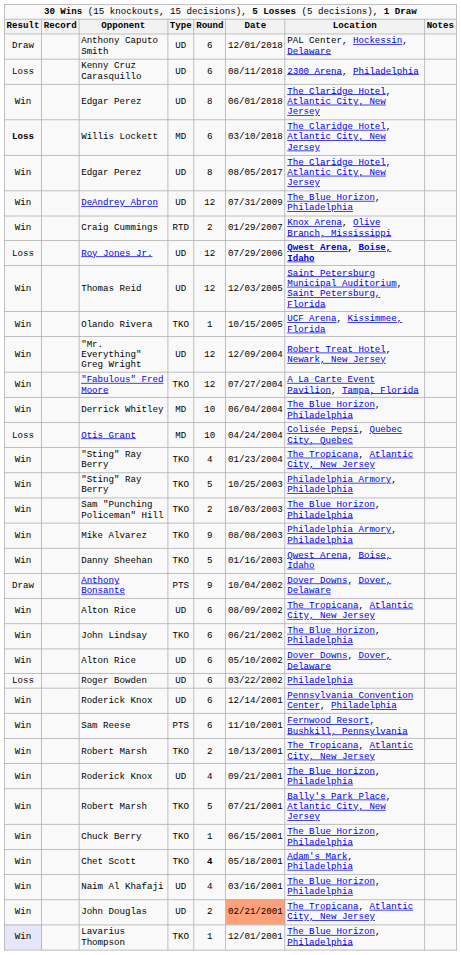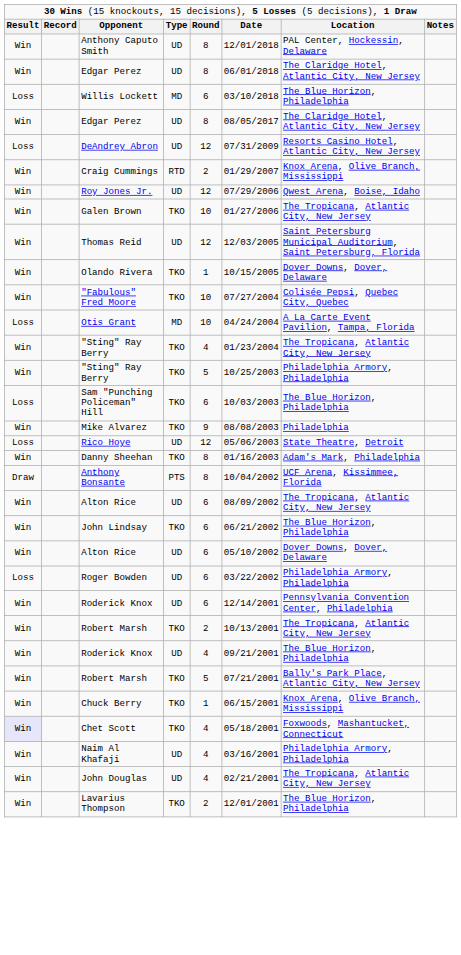Anthony Caputo Smith | column 1: Draw -> Win
Anthony Caputo Smith | column 5: 6 -> 8
- row: Loss | Kenny Cruz Carasquillo | UD | 6 | 08/11/2018 | 2300 Arena, Philadelphia
Willis Lockett | column 1: bold -> normal
Willis Lockett | column 7: The Claridge Hotel, Atlantic City, New Jersey -> The Blue Horizon, Philadelphia
DeAndrey Abron | column 1: Win -> Loss
DeAndrey Abron | column 7: The Blue Horizon, Philadelphia -> Resorts Casino Hotel, Atlantic City, New Jersey
Roy Jones Jr. | column 1: Loss -> Win
Roy Jones Jr. | column 7: bold -> normal
+ row: Win | Galen Brown | TKO | 10 | 01/27/2006 | The Tropicana, Atlantic City, New Jersey
Olando Rivera | column 7: UCF Arena, Kissimmee, Florida -> Dover Downs, Dover, Delaware
- row: Win | "Mr. Everything" Greg Wright | UD | 12 | 12/09/2004 | Robert Treat Hotel, Newark, New Jersey
"Fabulous" Fred Moore | column 5: 12 -> 10
"Fabulous" Fred Moore | column 7: A La Carte Event Pavilion, Tampa, Florida -> Colisée Pepsi, Quebec City, Quebec
- row: Win | Derrick Whitley | MD | 10 | 06/04/2004 | The Blue Horizon, Philadelphia
Otis Grant | column 7: Colisée Pepsi, Quebec City, Quebec -> A La Carte Event Pavilion, Tampa, Florida
Sam "Punching Policeman" Hill | column 1: Win -> Loss
Sam "Punching Policeman" Hill | column 5: 2 -> 6
Mike Alvarez | column 7: Philadelphia Armory, Philadelphia -> Philadelphia
+ row: Loss | Rico Hoye | UD | 12 | 05/06/2003 | State Theatre, Detroit
Danny Sheehan | column 5: 5 -> 8
Danny Sheehan | column 7: Qwest Arena, Boise, Idaho -> Adam's Mark, Philadelphia
Anthony Bonsante | column 5: 9 -> 8
Anthony Bonsante | column 7: Dover Downs, Dover, Delaware -> UCF Arena, Kissimmee, Florida
Roger Bowden | column 7: Philadelphia -> Philadelphia Armory, Philadelphia
- row: Win | Sam Reese | PTS | 6 | 11/10/2001 | Fernwood Resort, Bushkill, Pennsylvania
Chuck Berry | column 7: The Blue Horizon, Philadelphia -> Knox Arena, Olive Branch, Mississippi
Chet Scott | column 1: no background -> lavender background
Chet Scott | column 5: bold -> normal
Chet Scott | column 7: Adam's Mark, Philadelphia -> Foxwoods, Mashantucket, Connecticut
Naim Al Khafaji | column 7: The Blue Horizon, Philadelphia -> Philadelphia Armory, Philadelphia
John Douglas | column 5: 2 -> 4
John Douglas | column 6: lightsalmon background -> no background
Lavarius Thompson | column 1: lavender background -> no background
Lavarius Thompson | column 5: 1 -> 2
